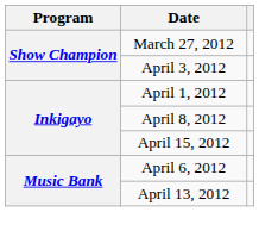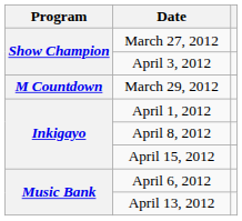+ row: M Countdown | March 29, 2012
